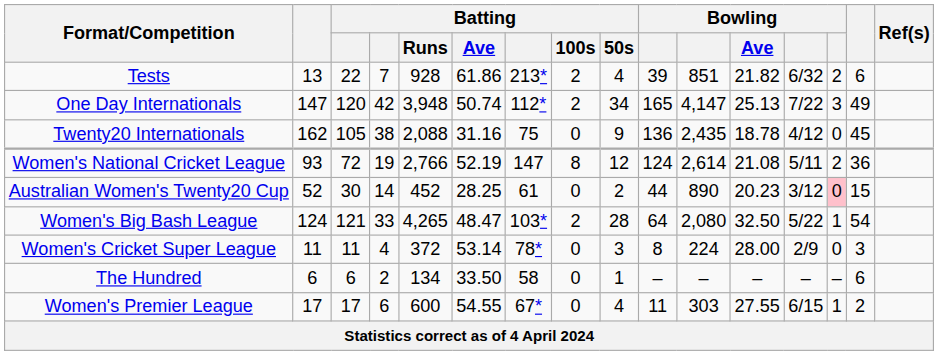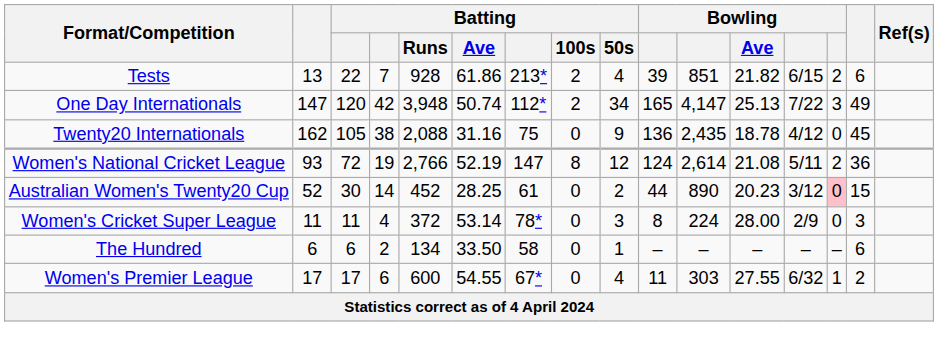Tests | column 13: 6/32 -> 6/15
- row: Women's Big Bash League | 124 | 121 | 33 | 4,265 | 48.47 | 103* | 2 | 28 | 64 | 2,080 | 32.50 | 5/22 | 1 | 54
Women's Premier League | column 13: 6/15 -> 6/32
